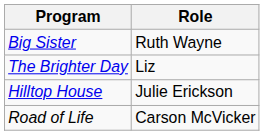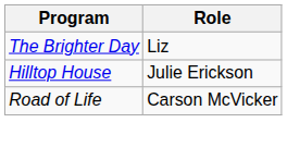- row: Big Sister | Ruth Wayne
